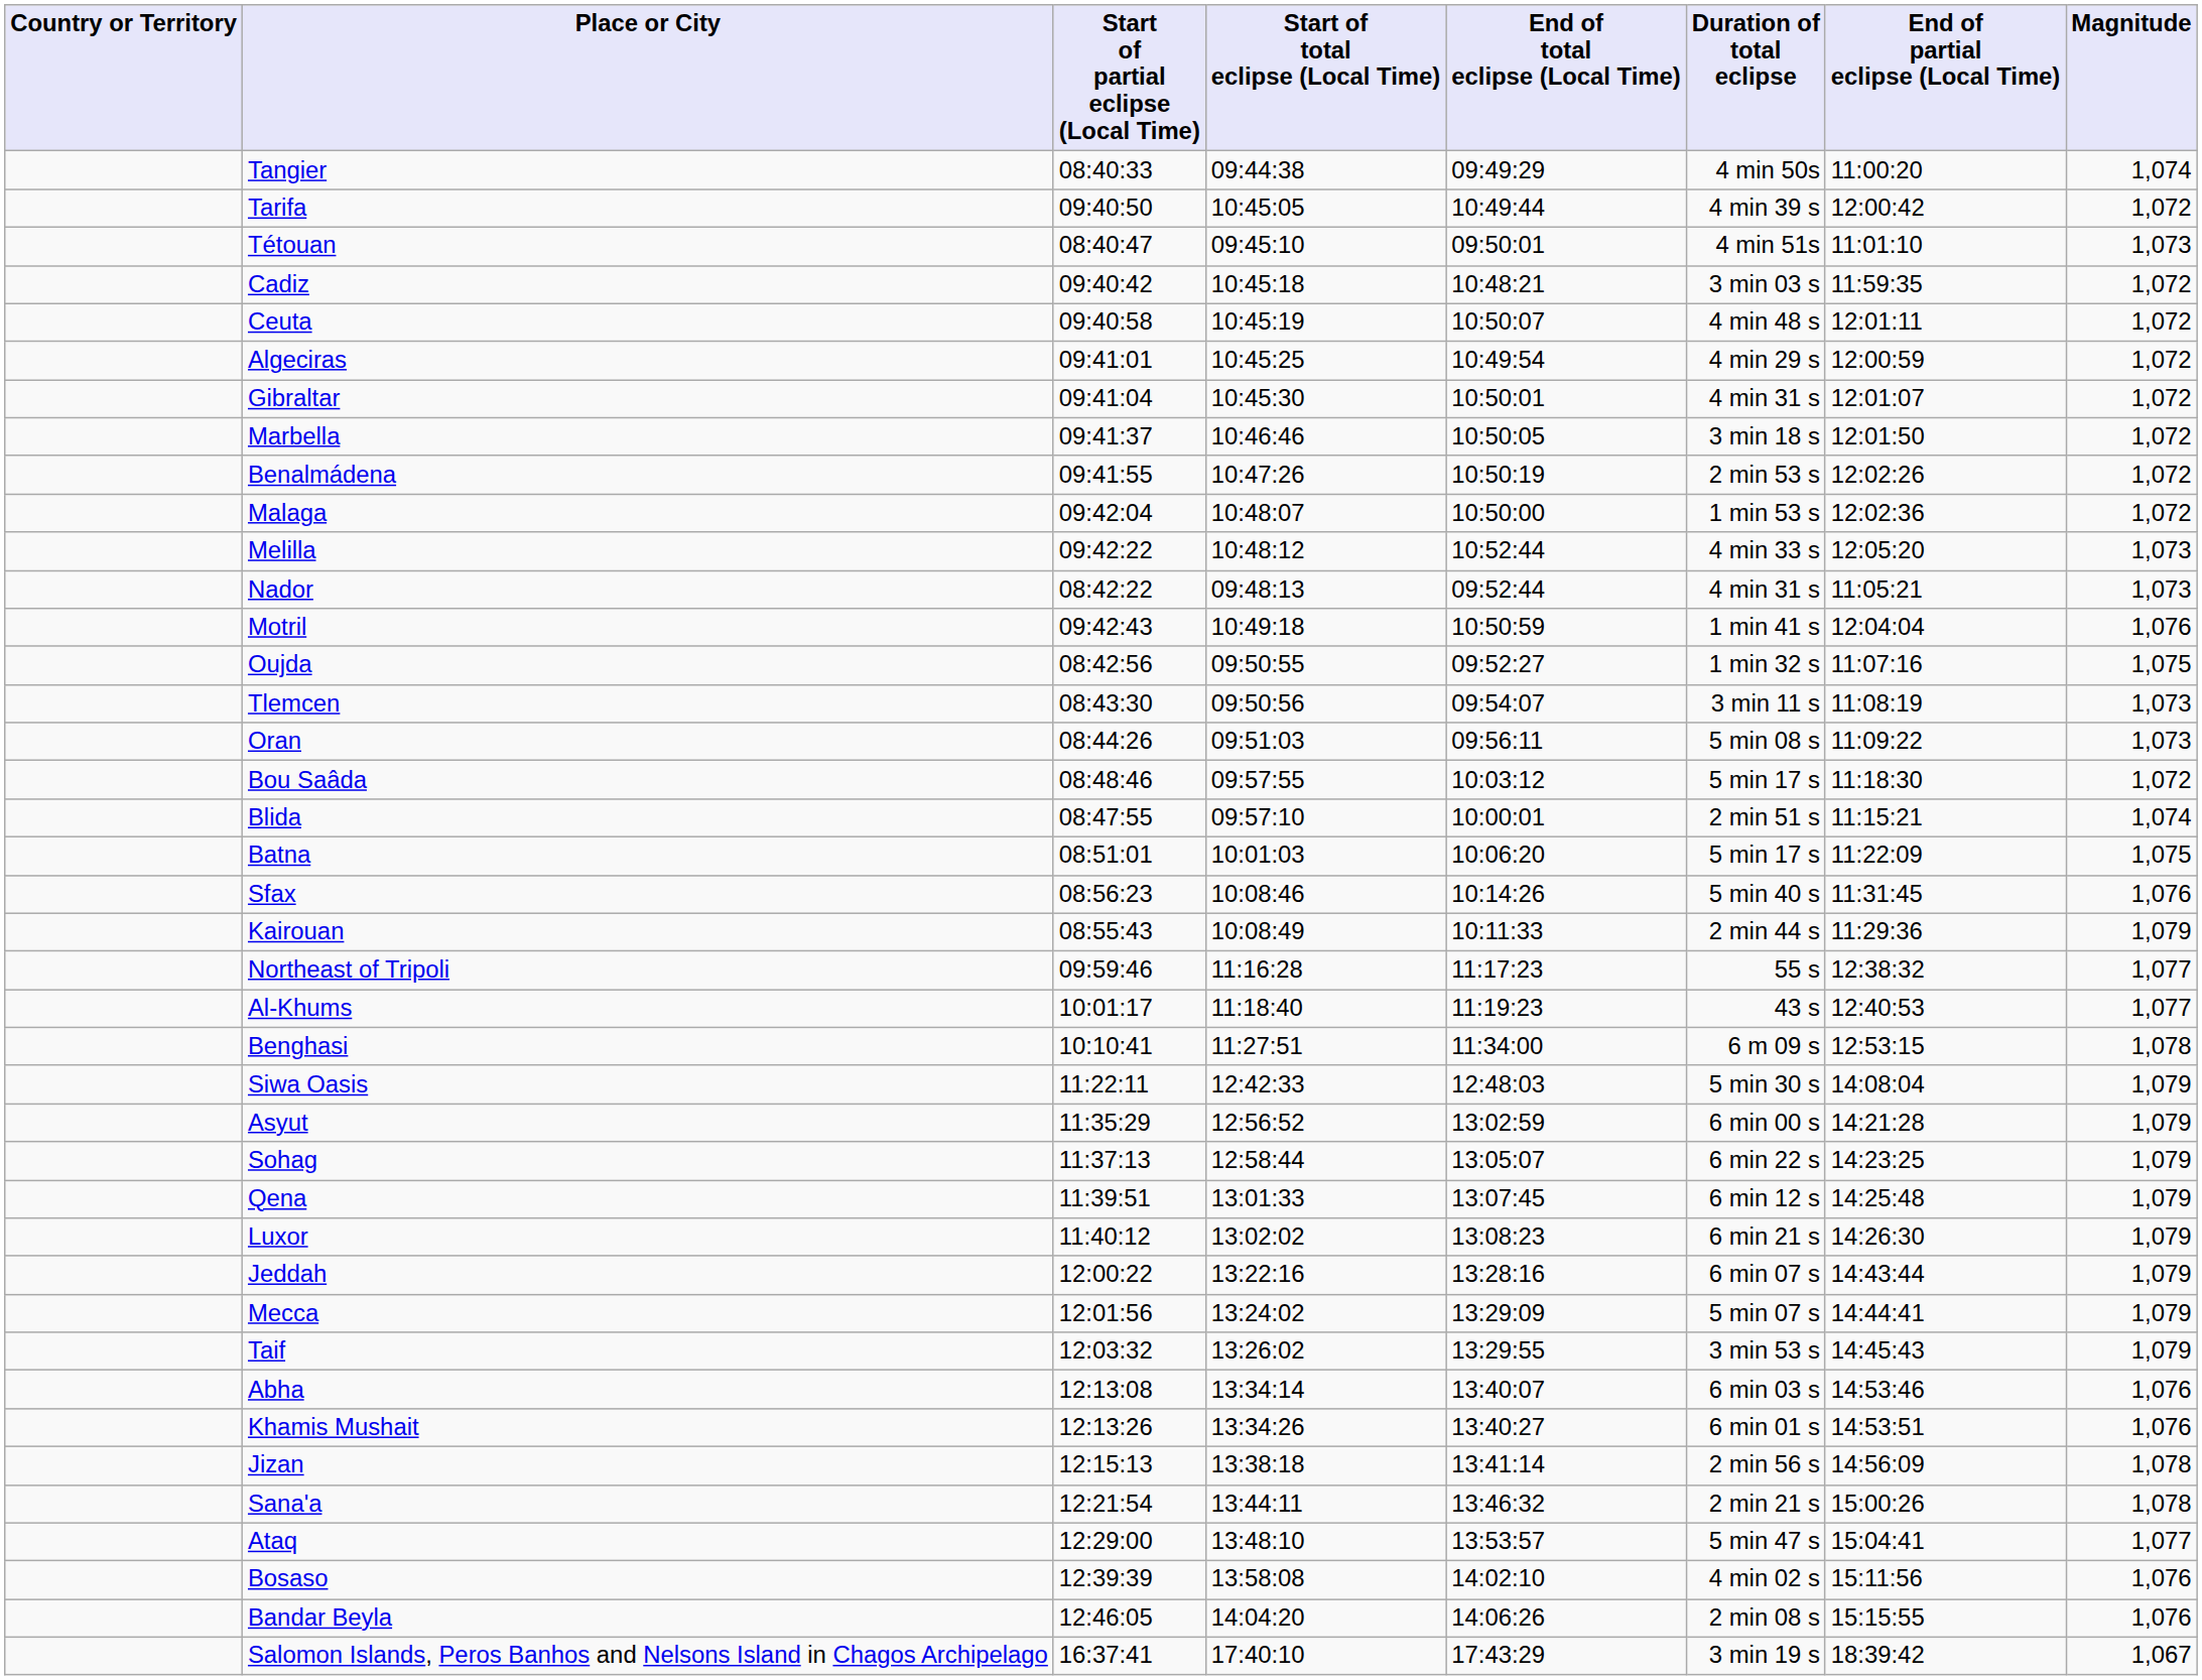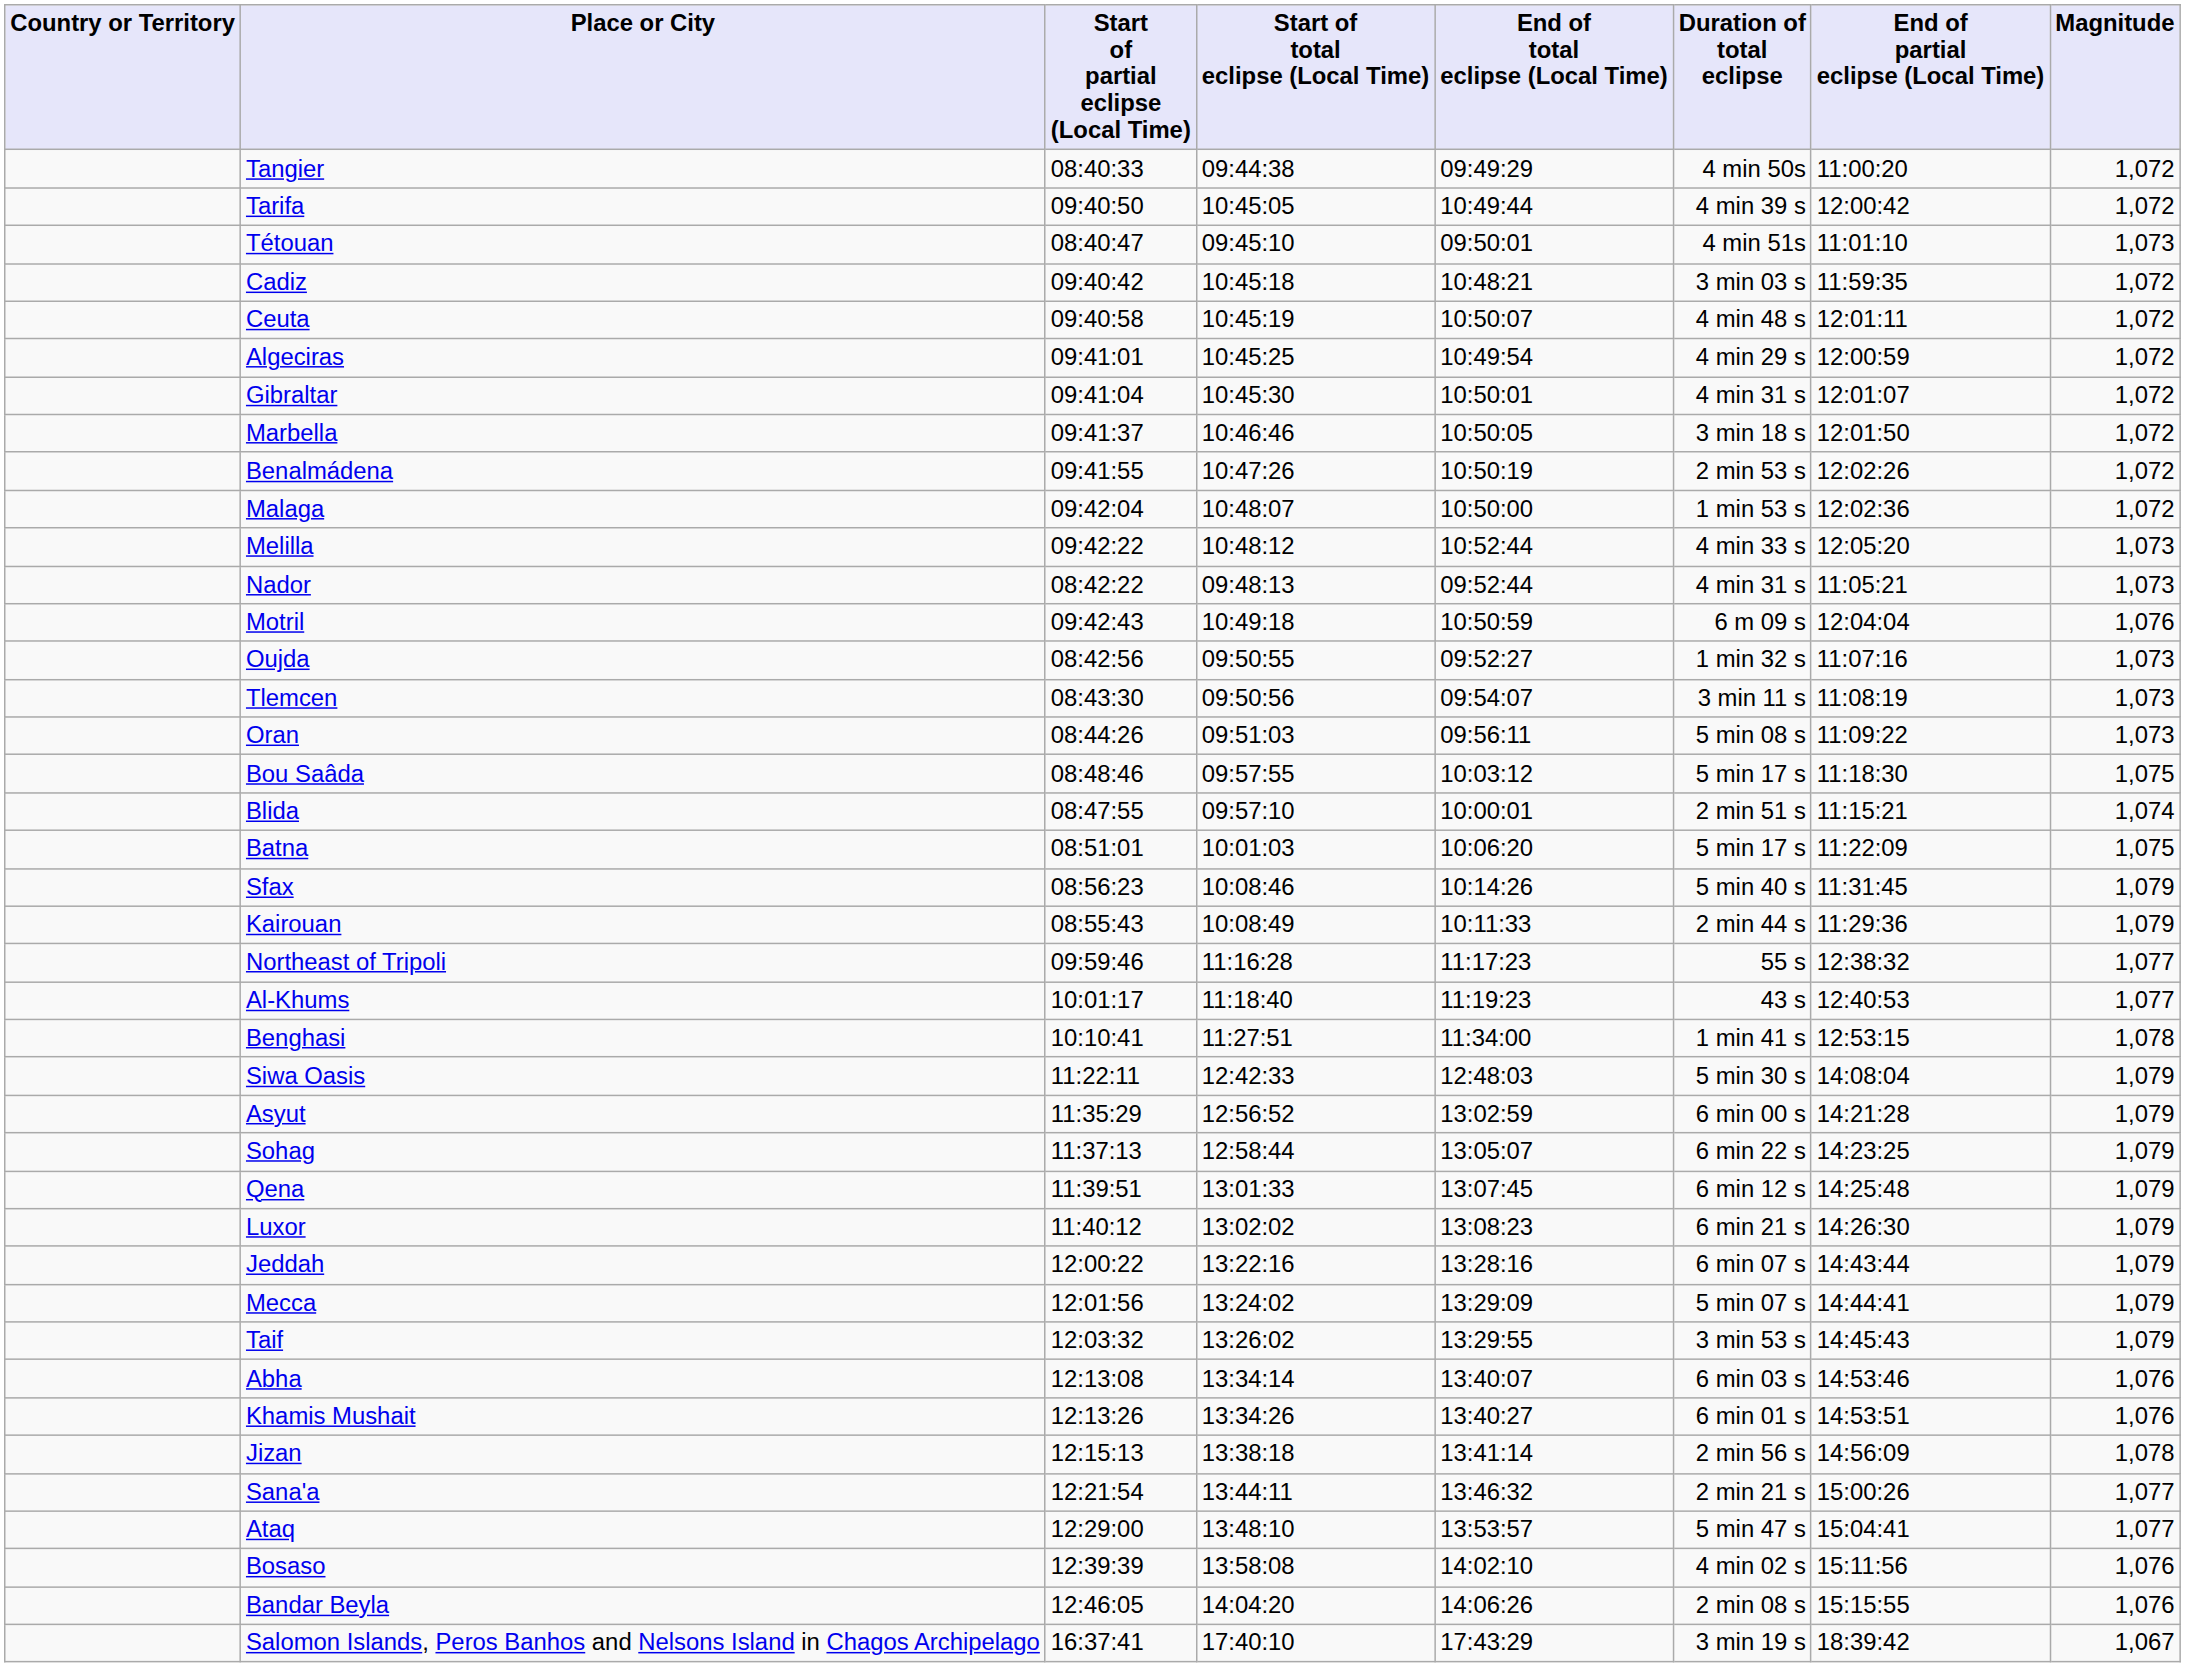Tangier | Magnitude: 1,074 -> 1,072
Motril | Duration of total eclipse: 1 min 41 s -> 6 m 09 s
Oujda | Magnitude: 1,075 -> 1,073
Bou Saâda | Magnitude: 1,072 -> 1,075
Sfax | Magnitude: 1,076 -> 1,079
Benghasi | Duration of total eclipse: 6 m 09 s -> 1 min 41 s
Sana'a | Magnitude: 1,078 -> 1,077
